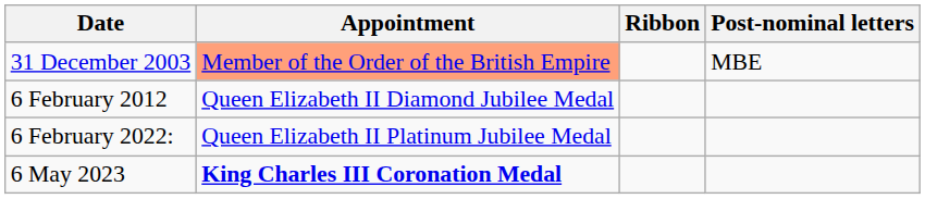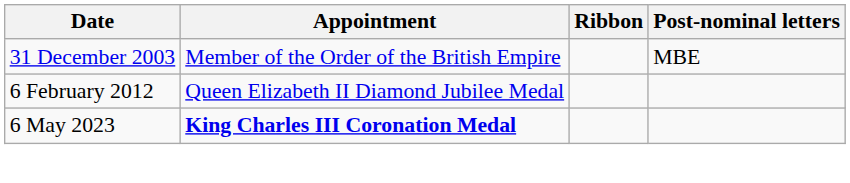31 December 2003 | Appointment: lightsalmon background -> no background
- row: 6 February 2022: | Queen Elizabeth II Platinum Jubilee Medal
